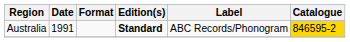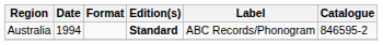Australia | Date: 1991 -> 1994
Australia | Catalogue: gold background -> no background
